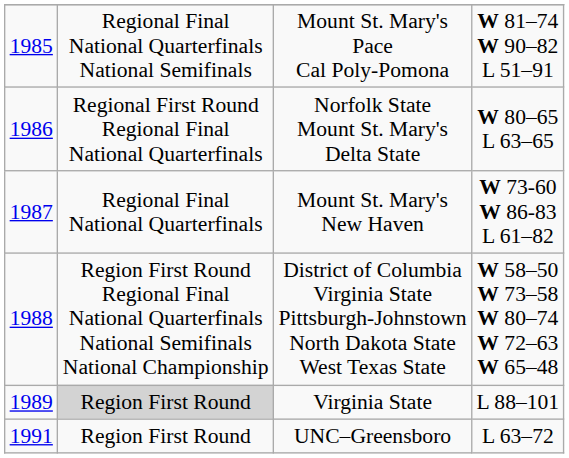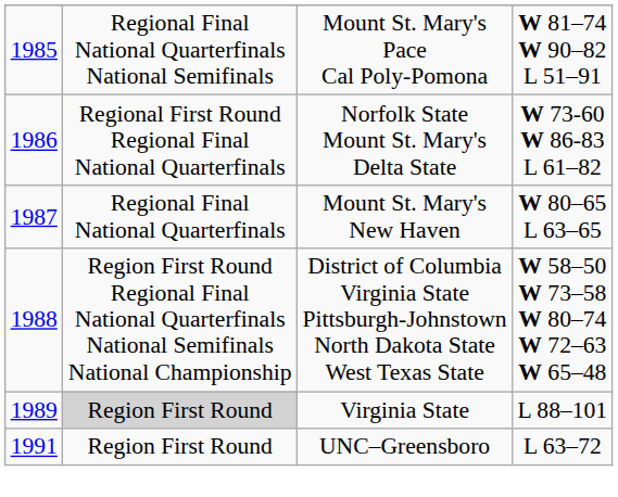Norfolk State Mount St. Mary's Delta State | column 4: W 80–65 L 63–65 -> W 73-60 W 86-83 L 61–82
Mount St. Mary's New Haven | column 4: W 73-60 W 86-83 L 61–82 -> W 80–65 L 63–65
